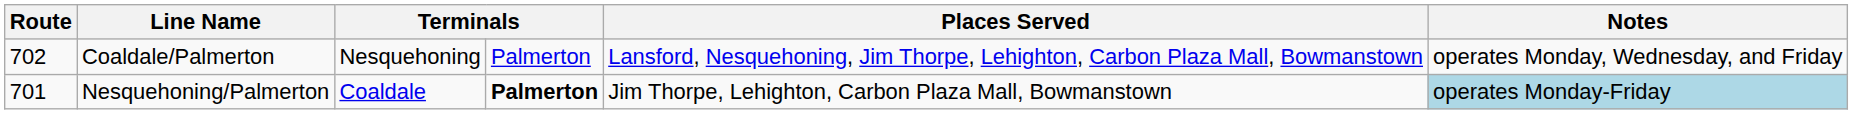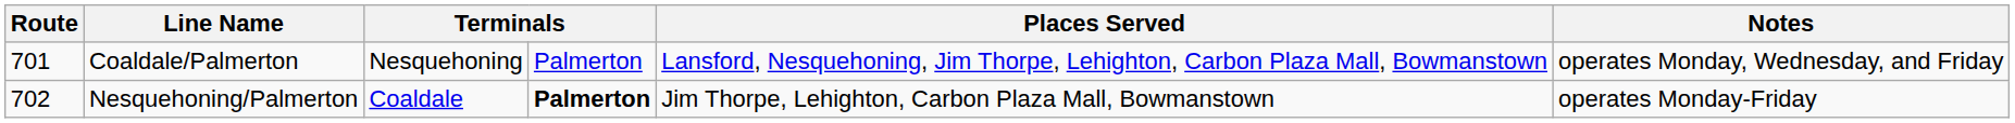Coaldale/Palmerton | Route: 702 -> 701
Nesquehoning/Palmerton | Route: 701 -> 702
Nesquehoning/Palmerton | Notes: lightblue background -> no background
